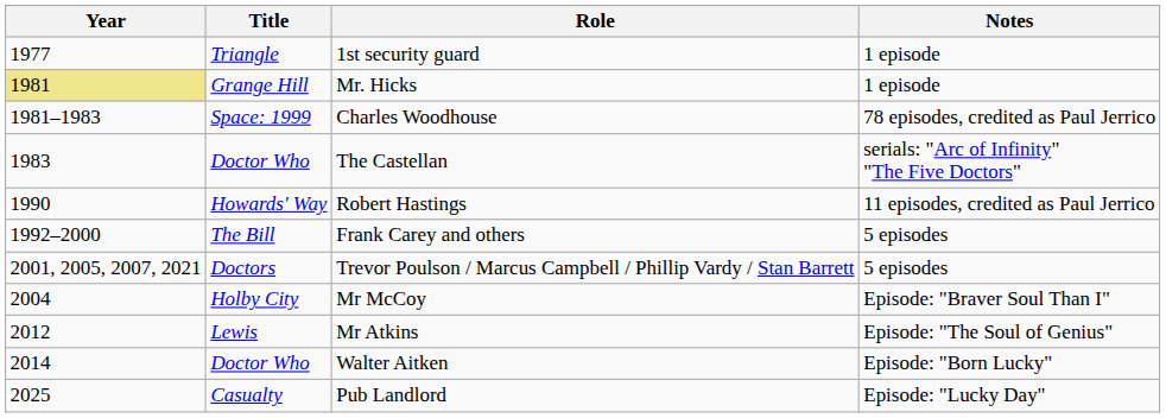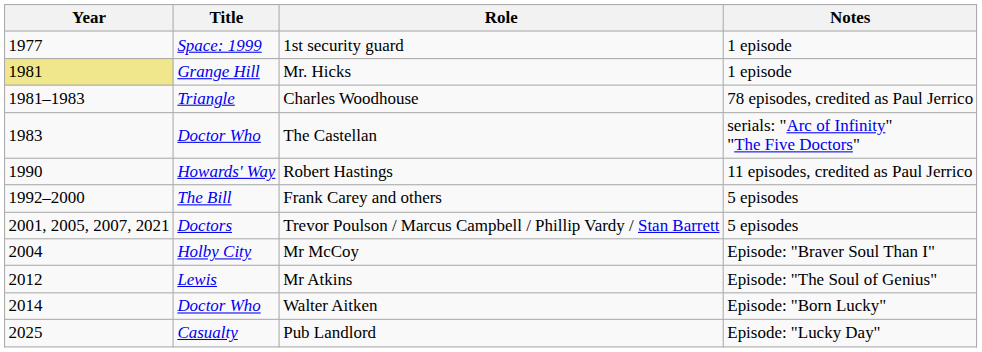1st security guard | Title: Triangle -> Space: 1999
Charles Woodhouse | Title: Space: 1999 -> Triangle
